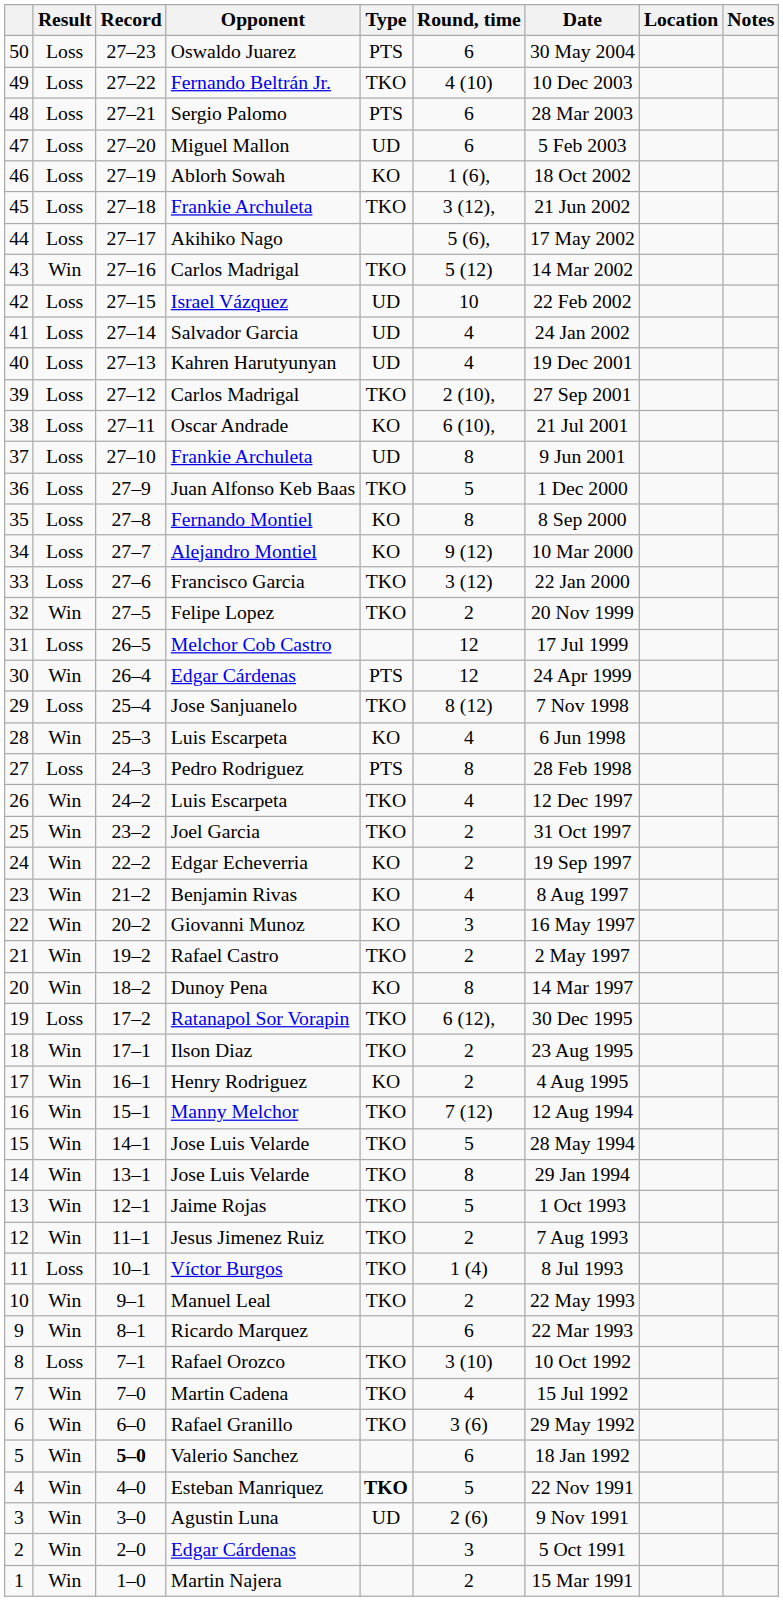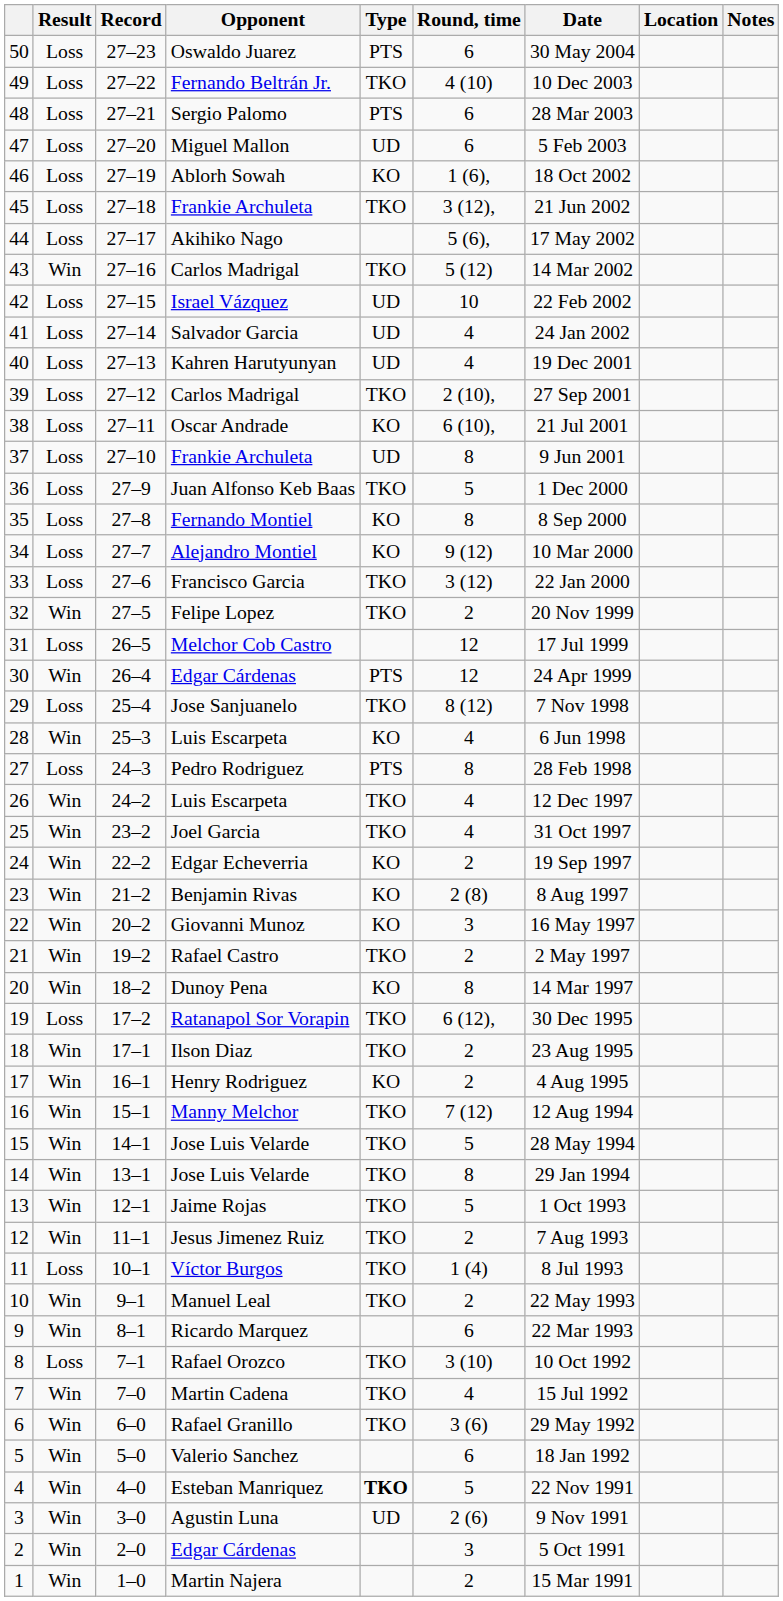Joel Garcia | Round, time: 2 -> 4
Benjamin Rivas | Round, time: 4 -> 2 (8)
Valerio Sanchez | Record: bold -> normal
